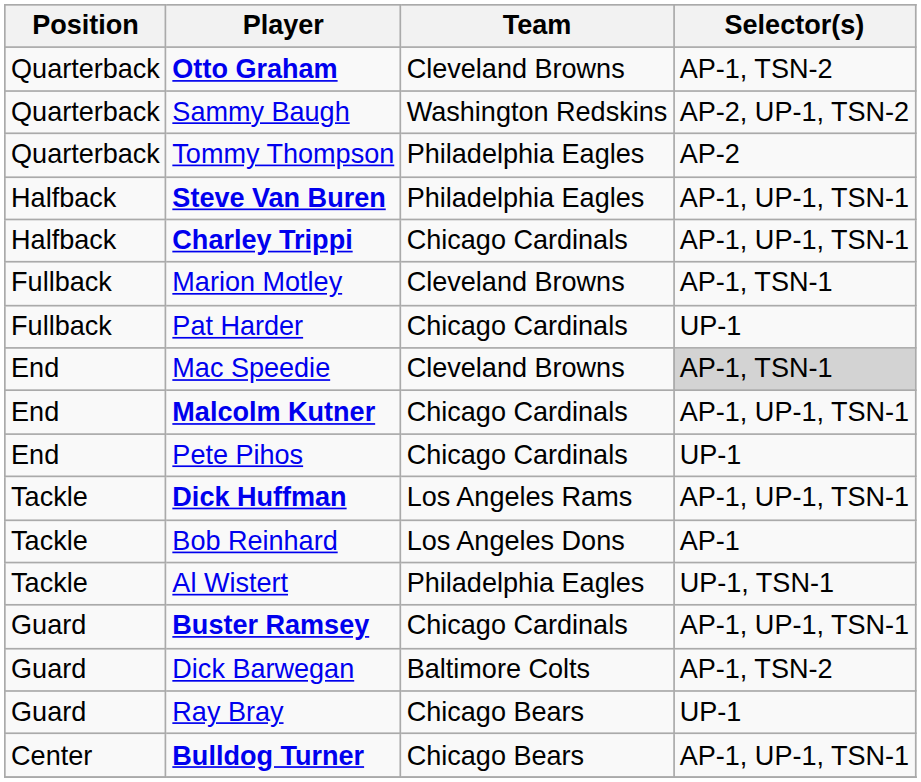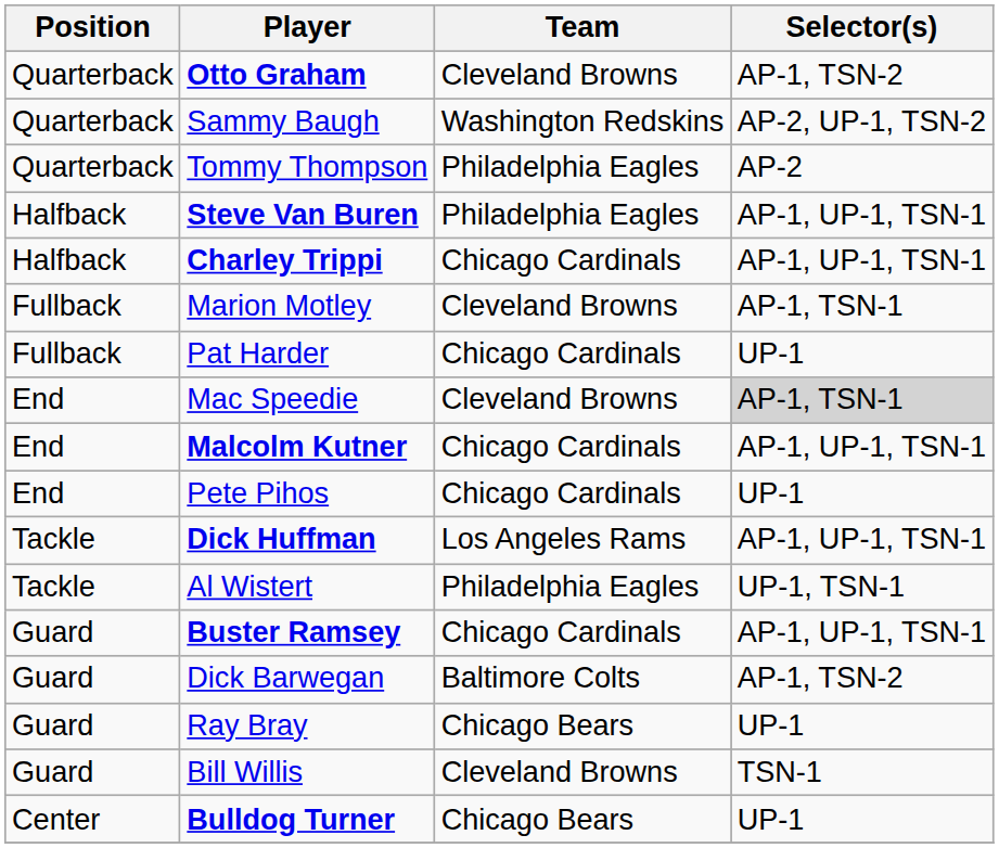- row: Tackle | Bob Reinhard | Los Angeles Dons | AP-1
+ row: Guard | Bill Willis | Cleveland Browns | TSN-1
Bulldog Turner | Selector(s): AP-1, UP-1, TSN-1 -> UP-1
